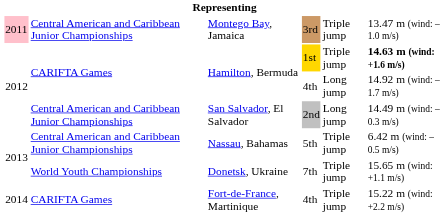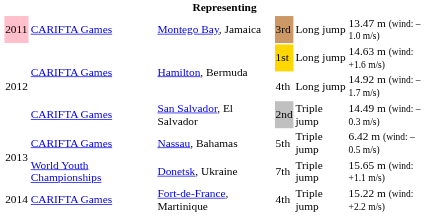Montego Bay, Jamaica | column 2: Central American and Caribbean Junior Championships -> CARIFTA Games
Montego Bay, Jamaica | column 5: Triple jump -> Long jump
Hamilton, Bermuda / 1st | column 5: Triple jump -> Long jump
Hamilton, Bermuda / 1st | column 6: bold -> normal
San Salvador, El Salvador | column 2: Central American and Caribbean Junior Championships -> CARIFTA Games
San Salvador, El Salvador | column 5: Long jump -> Triple jump
Nassau, Bahamas | column 2: Central American and Caribbean Junior Championships -> CARIFTA Games
